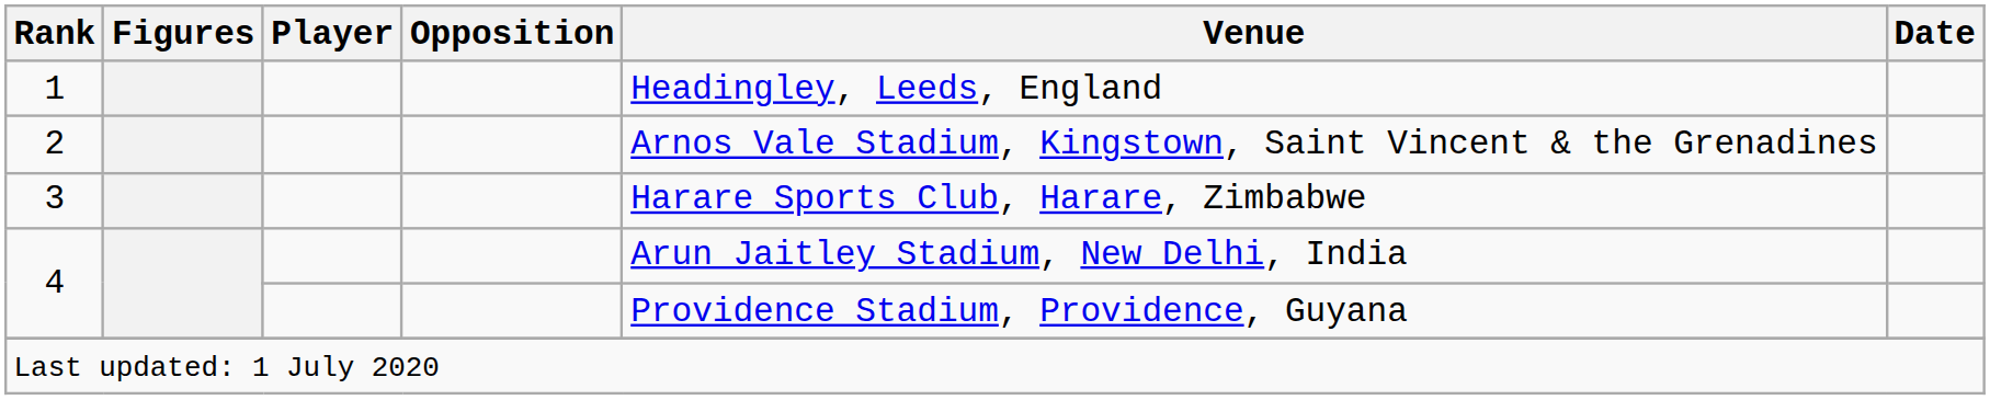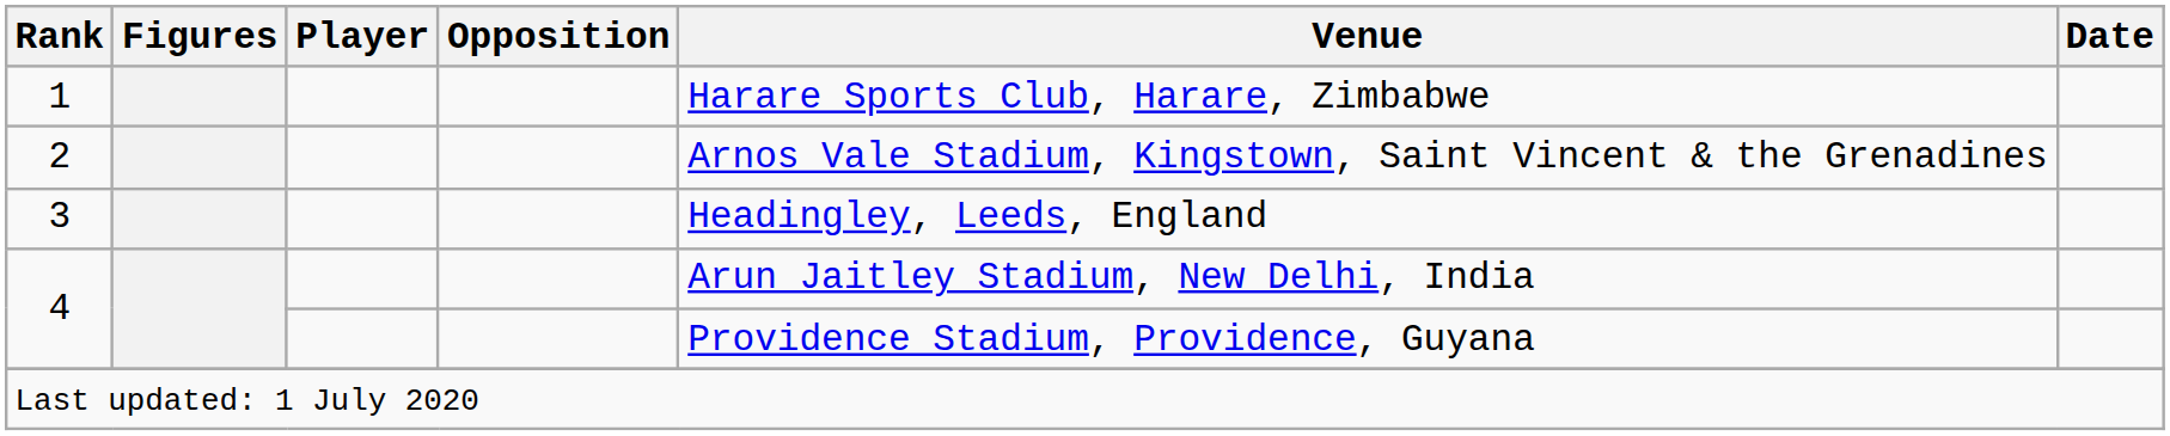1 | Venue: Headingley, Leeds, England -> Harare Sports Club, Harare, Zimbabwe
3 | Venue: Harare Sports Club, Harare, Zimbabwe -> Headingley, Leeds, England
